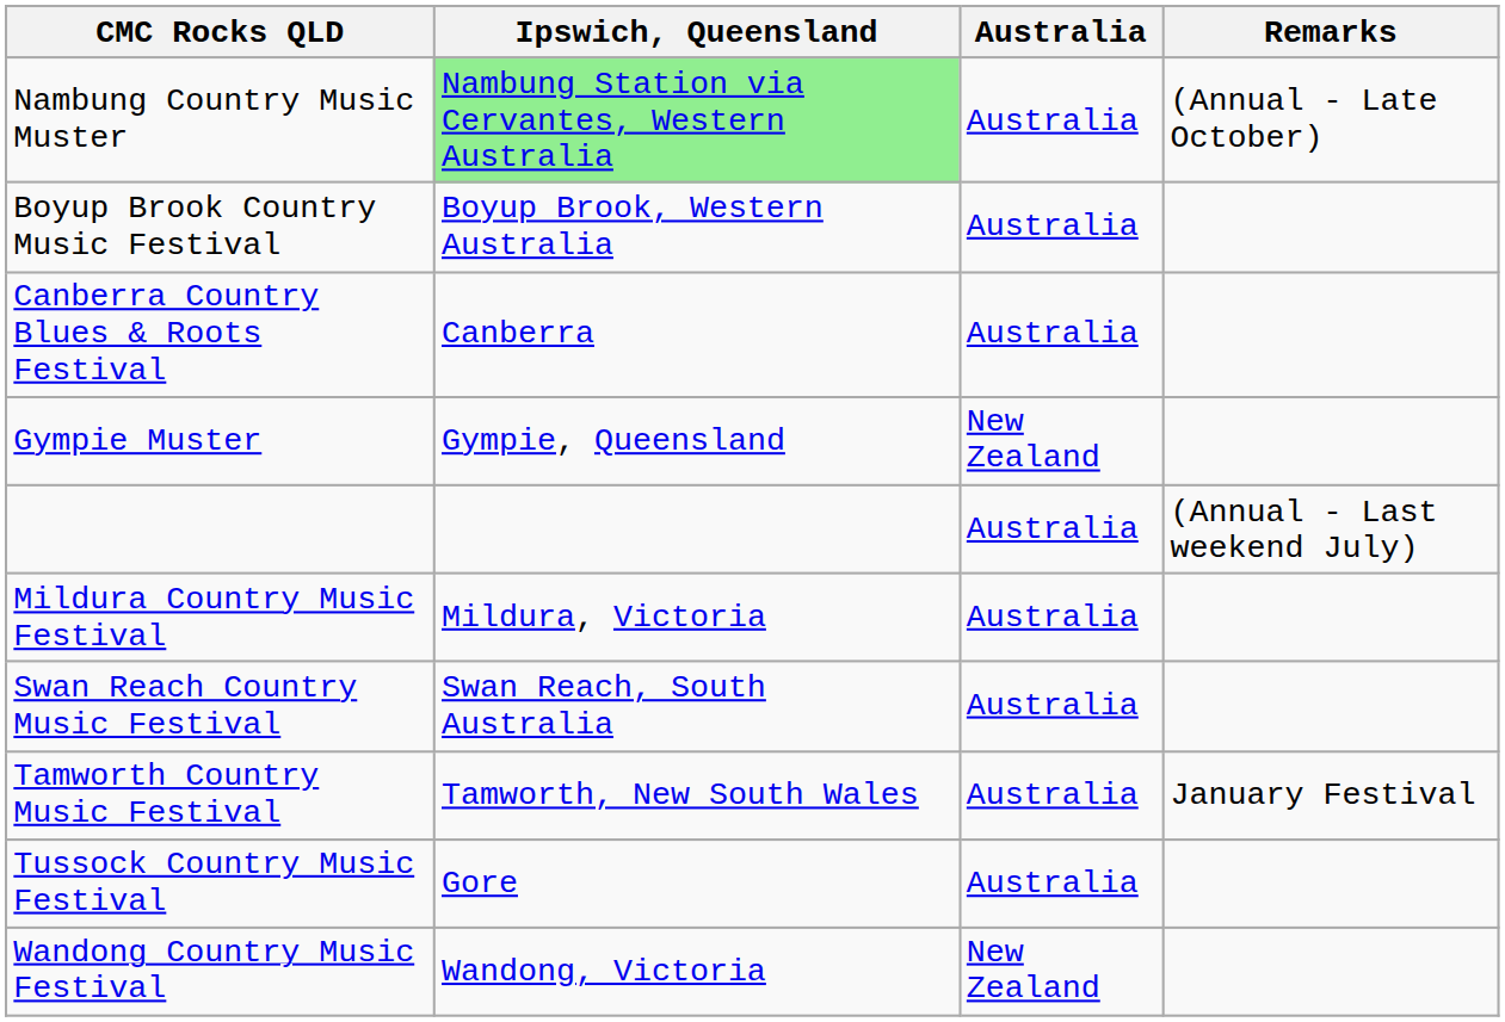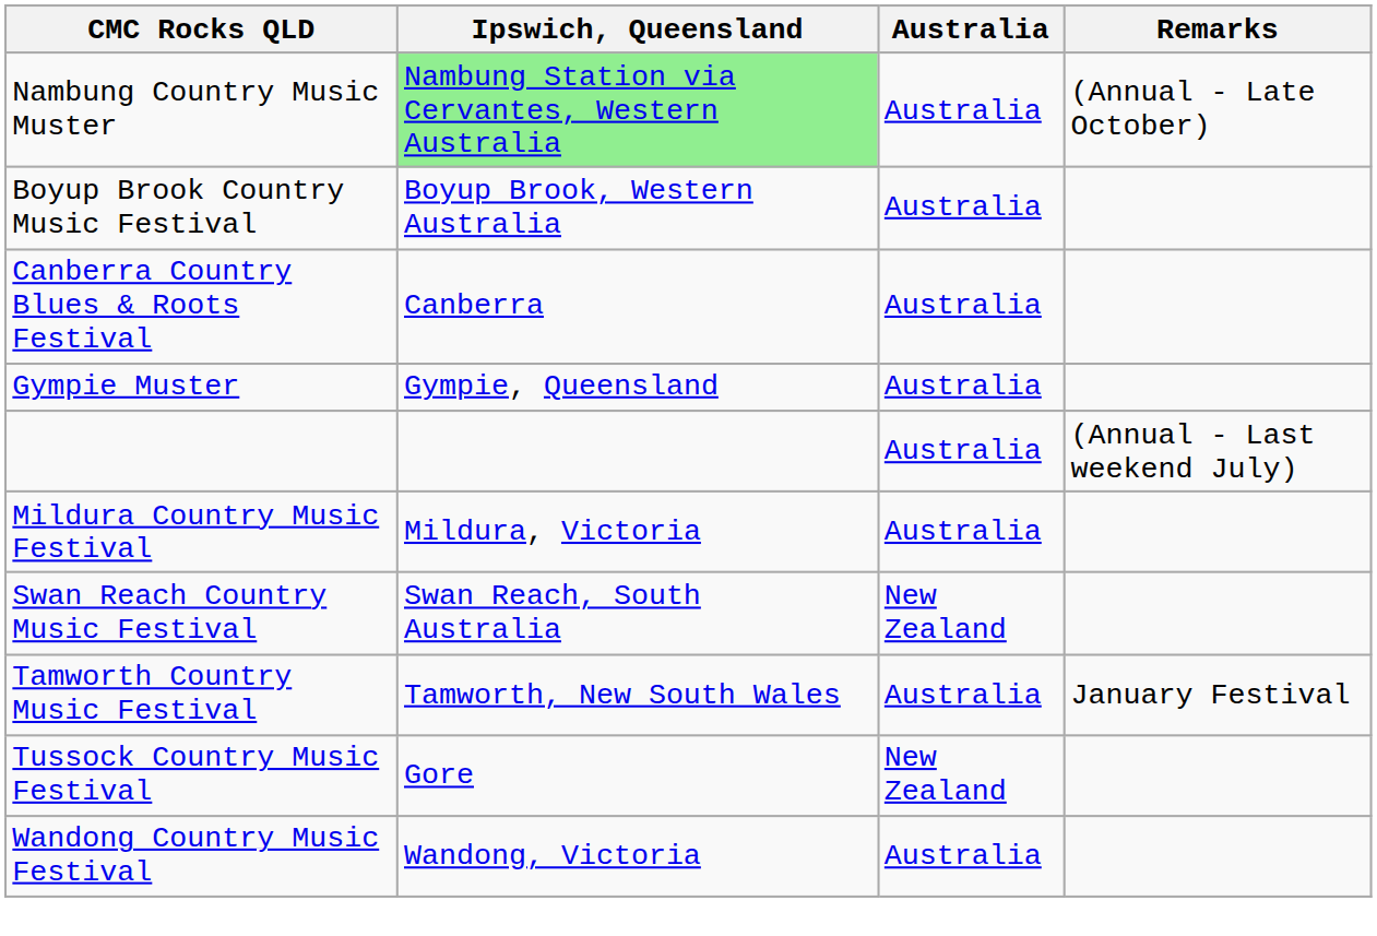Gympie Muster | Australia: New Zealand -> Australia
Swan Reach Country Music Festival | Australia: Australia -> New Zealand
Tussock Country Music Festival | Australia: Australia -> New Zealand
Wandong Country Music Festival | Australia: New Zealand -> Australia
